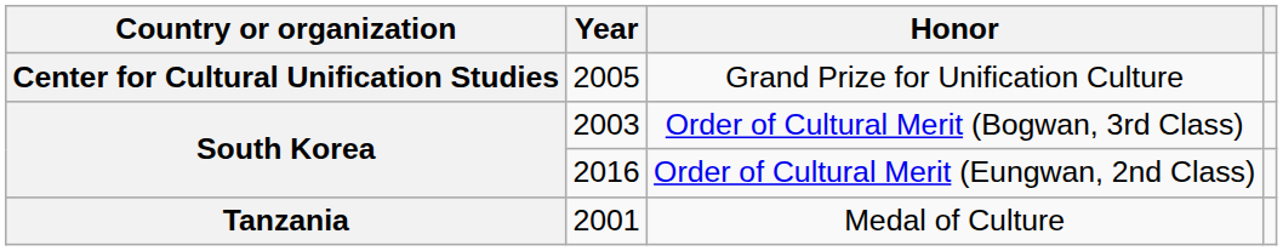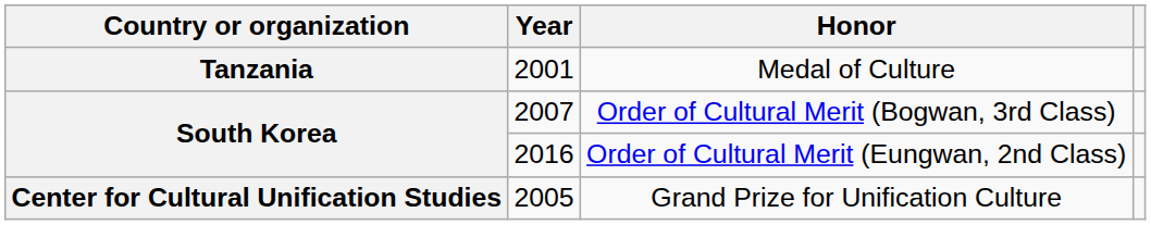rows swapped: Grand Prize for Unification Culture <-> Medal of Culture
Order of Cultural Merit (Bogwan, 3rd Class) | Year: 2003 -> 2007
